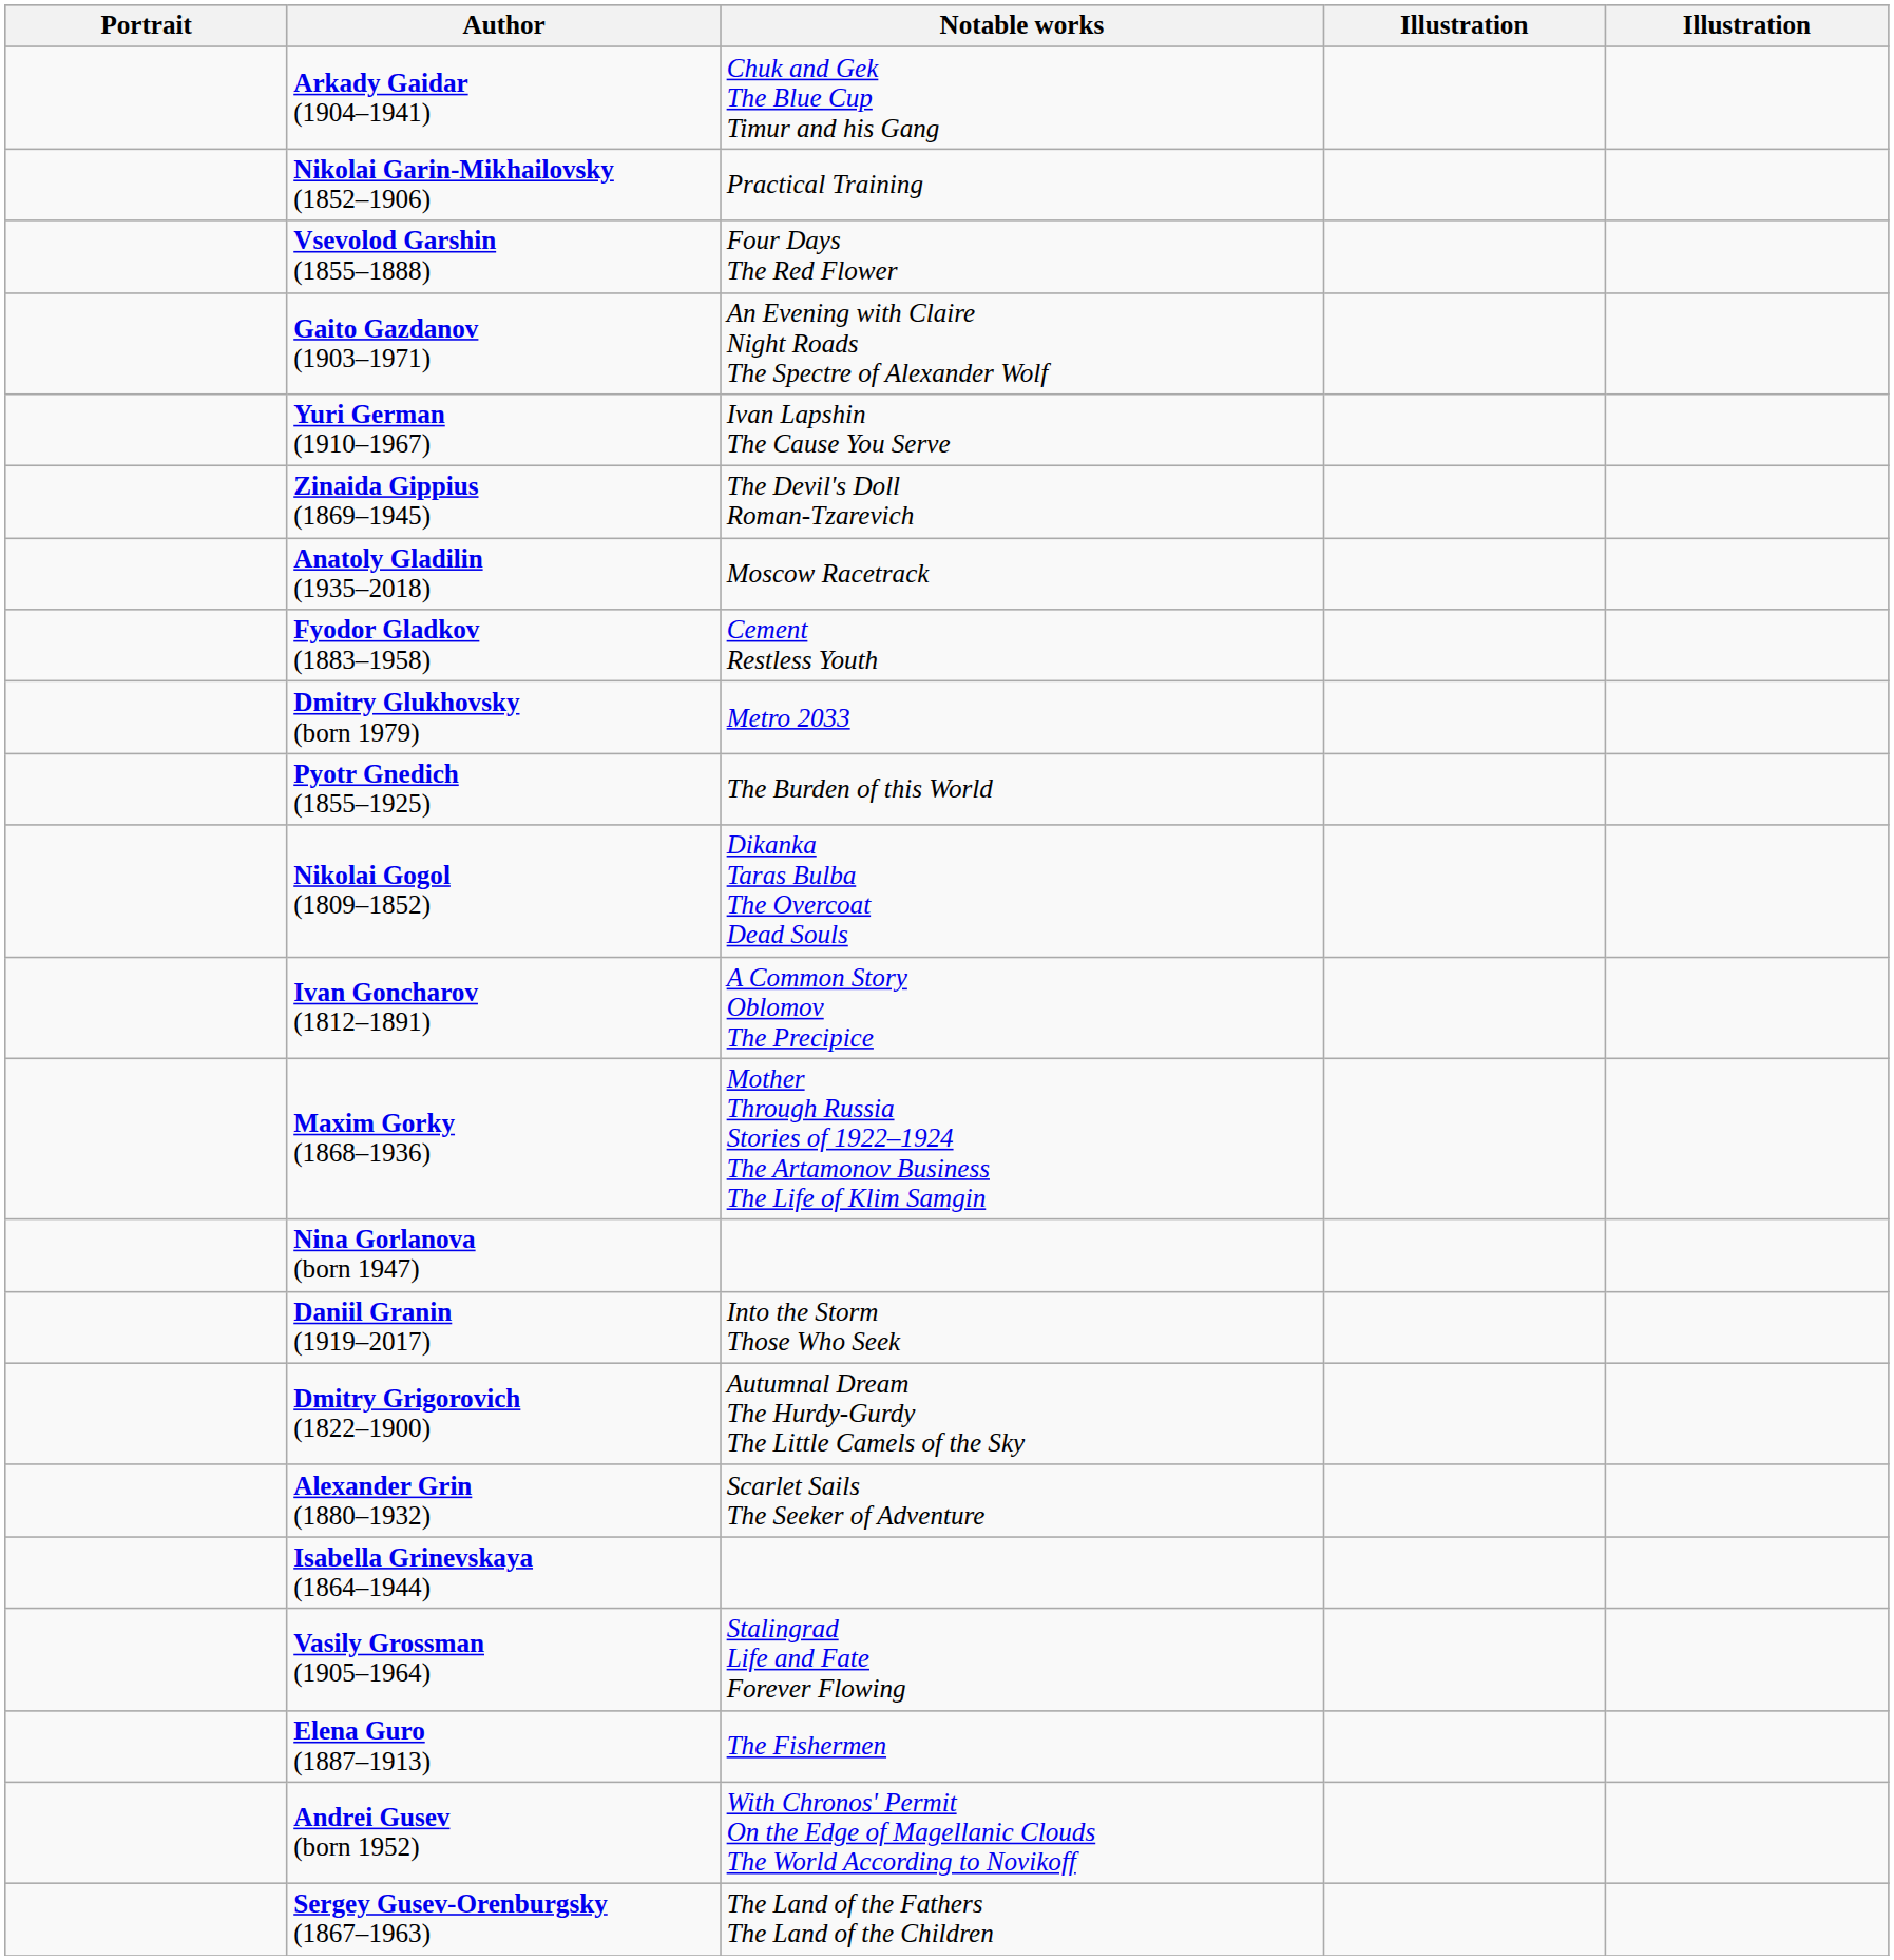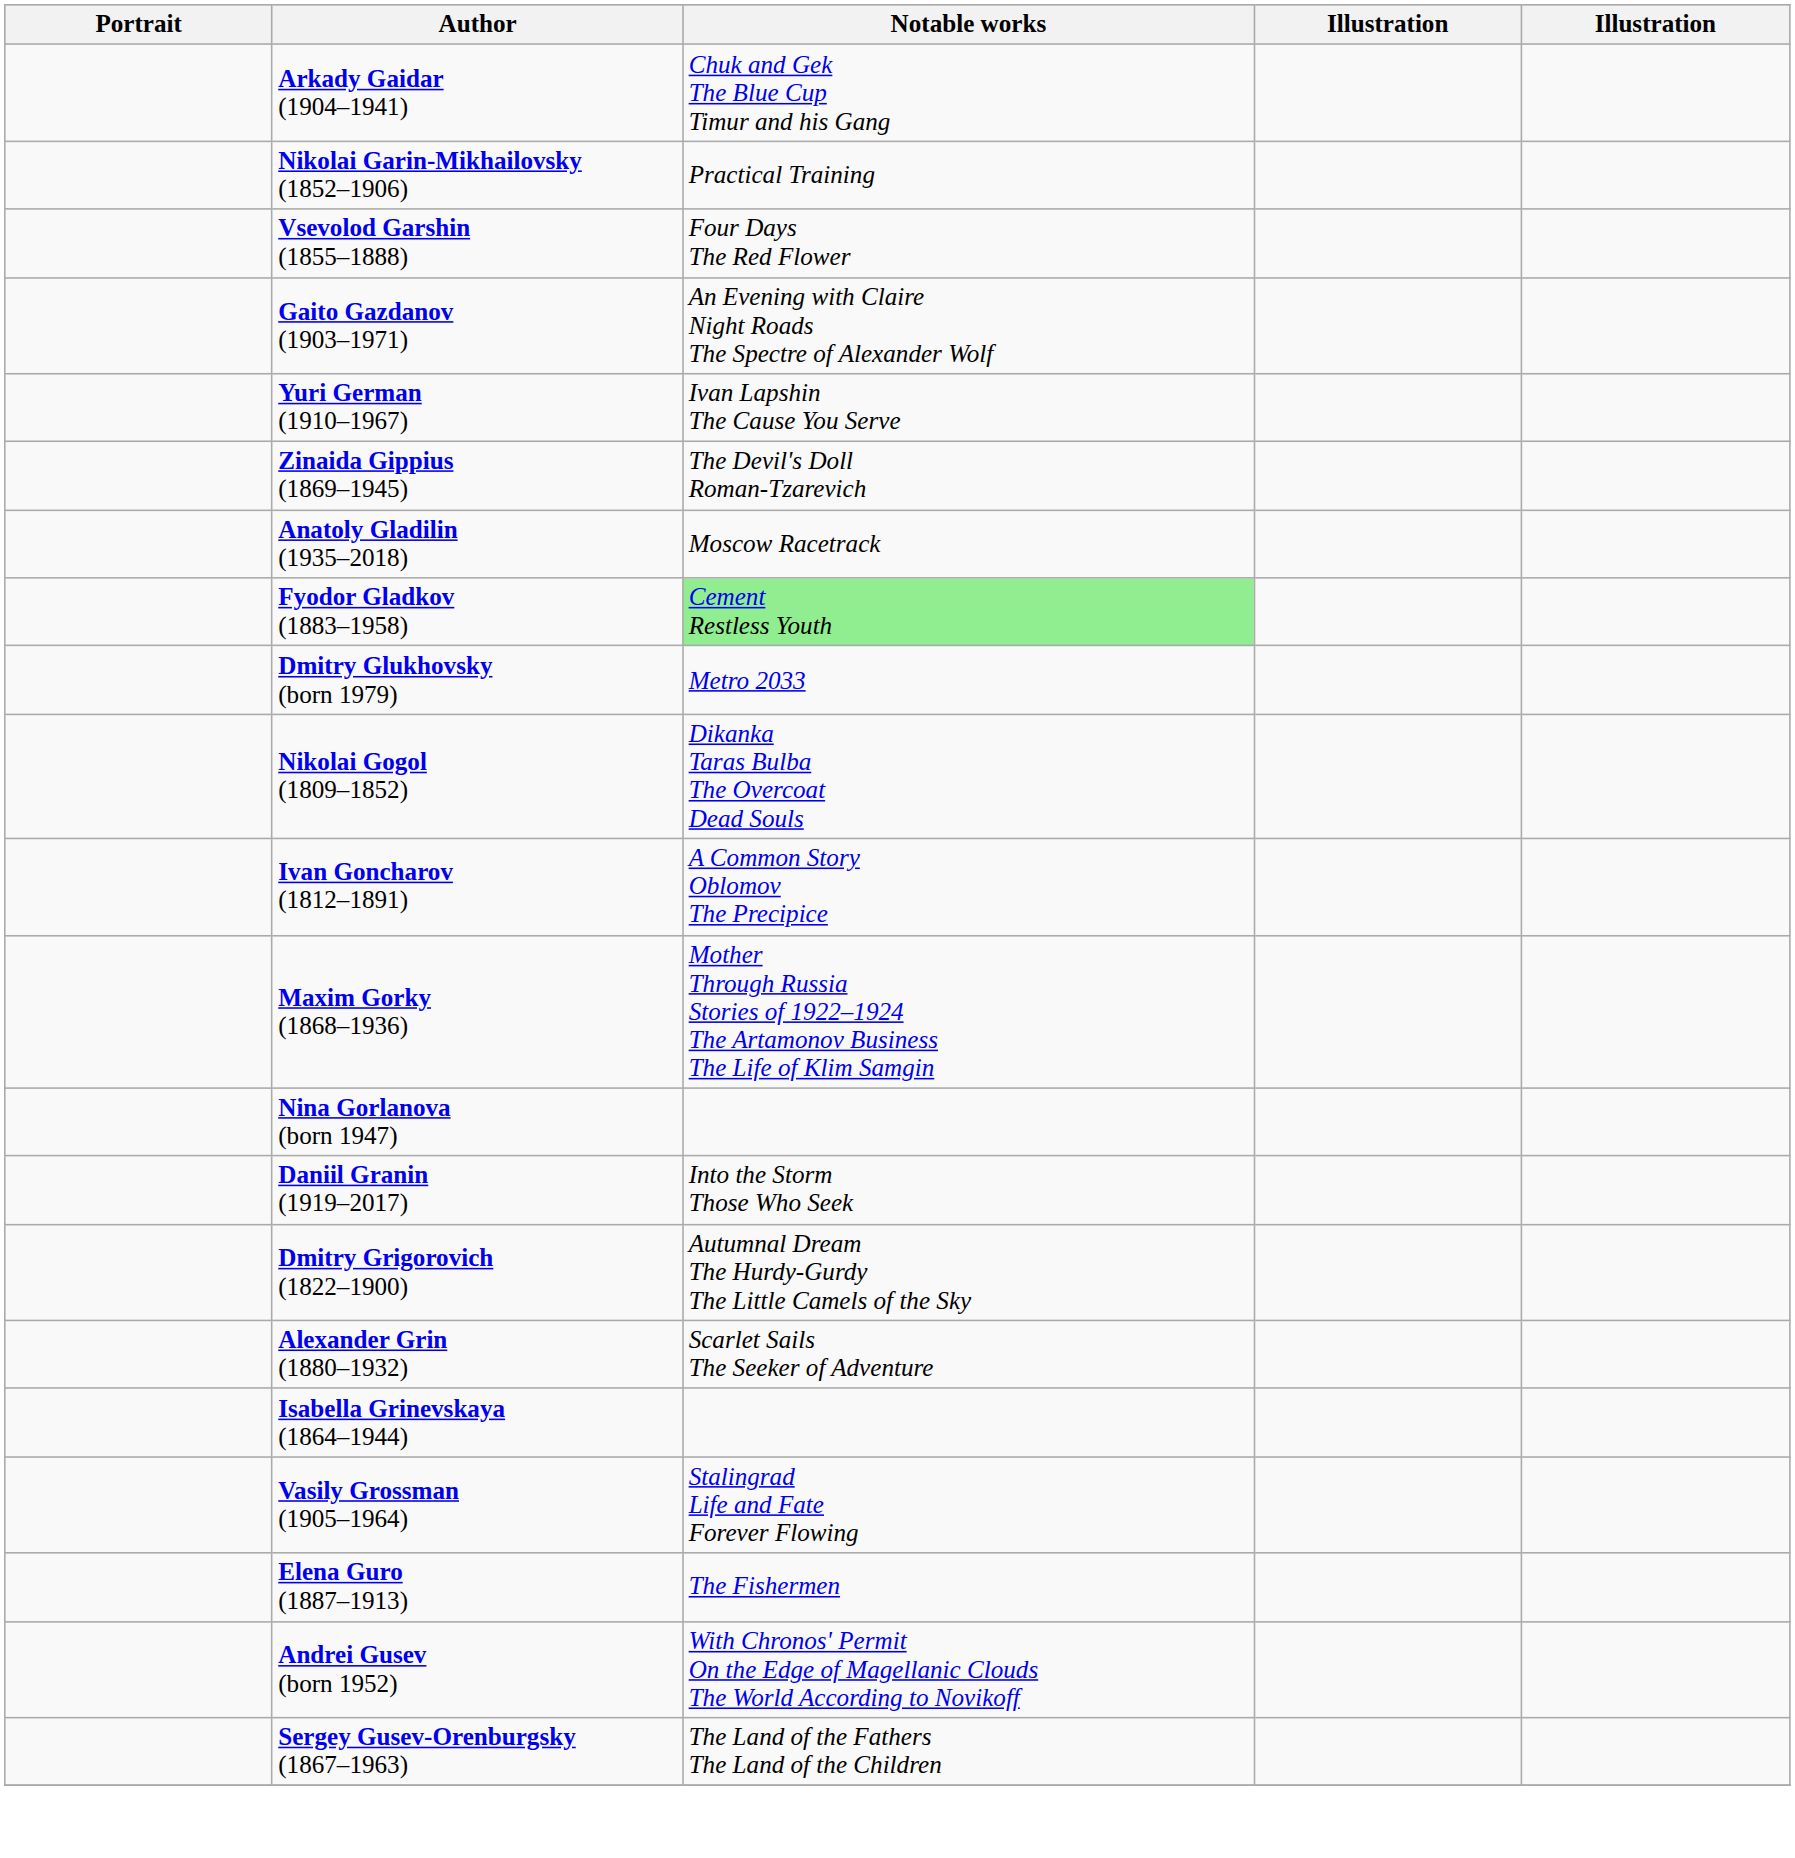Fyodor Gladkov (1883–1958) | Notable works: no background -> lightgreen background
- row: Pyotr Gnedich (1855–1925) | The Burden of this World
